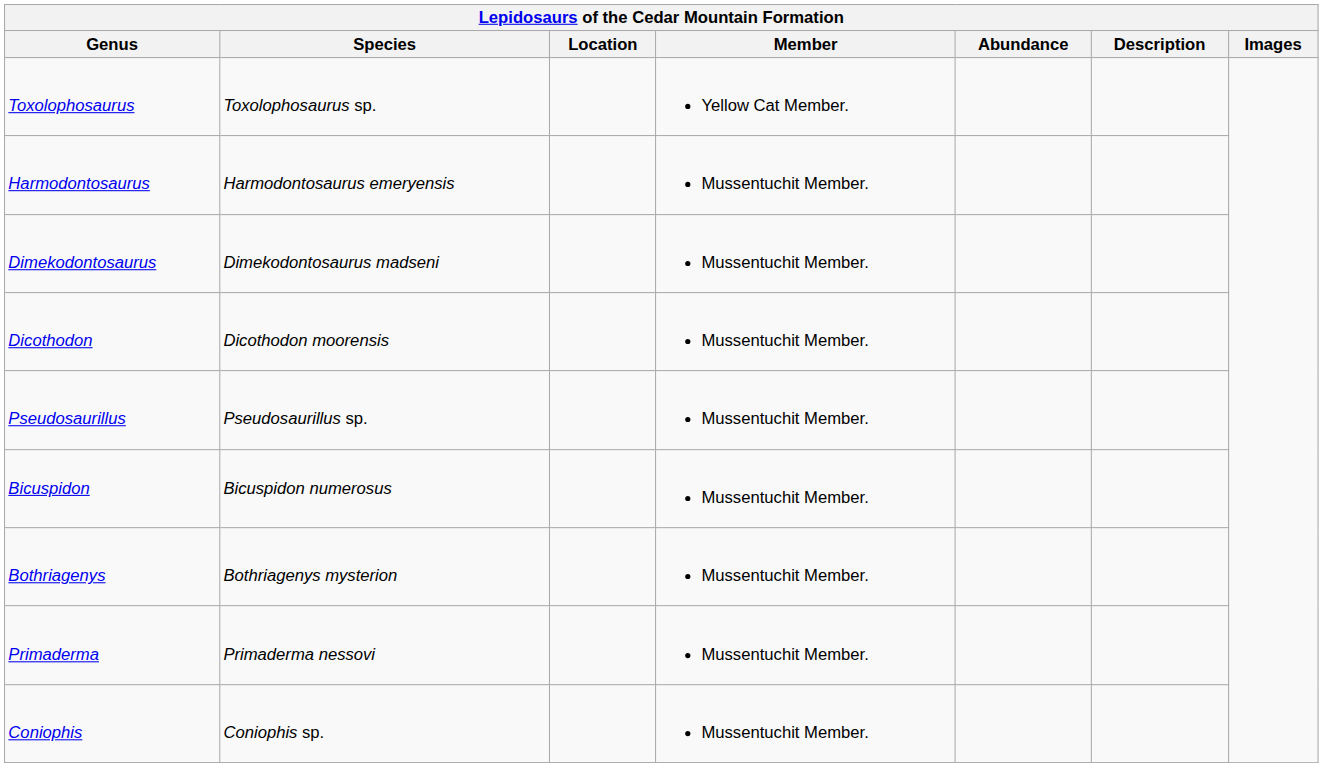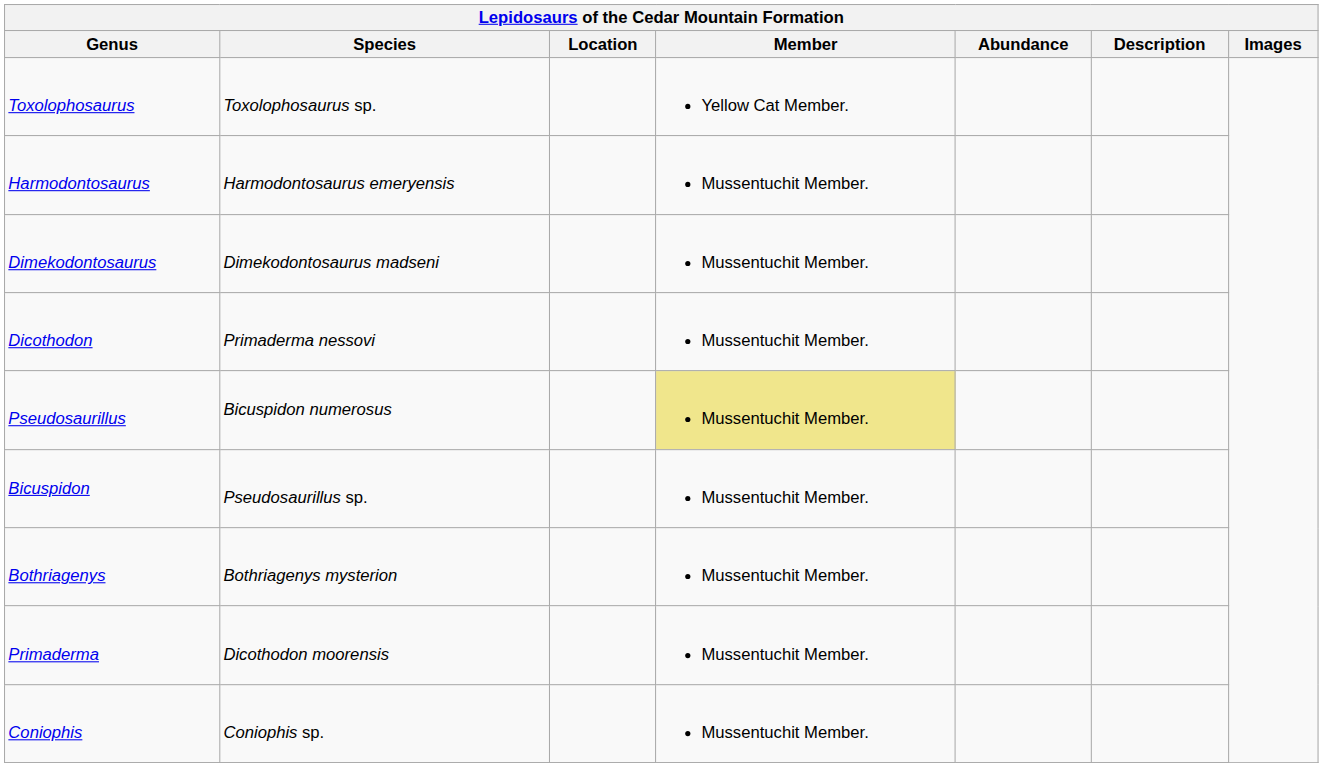Dicothodon | Species: Dicothodon moorensis -> Primaderma nessovi
Pseudosaurillus | Species: Pseudosaurillus sp. -> Bicuspidon numerosus
Pseudosaurillus | Member: no background -> khaki background
Bicuspidon | Species: Bicuspidon numerosus -> Pseudosaurillus sp.
Primaderma | Species: Primaderma nessovi -> Dicothodon moorensis
